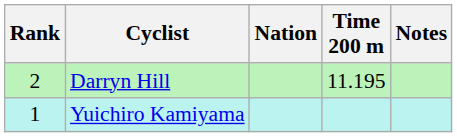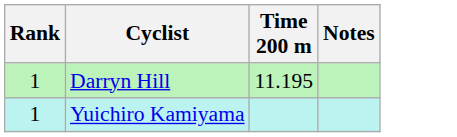- column: Nation
Darryn Hill | Rank: 2 -> 1
